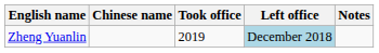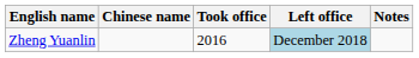Zheng Yuanlin | Took office: 2019 -> 2016
